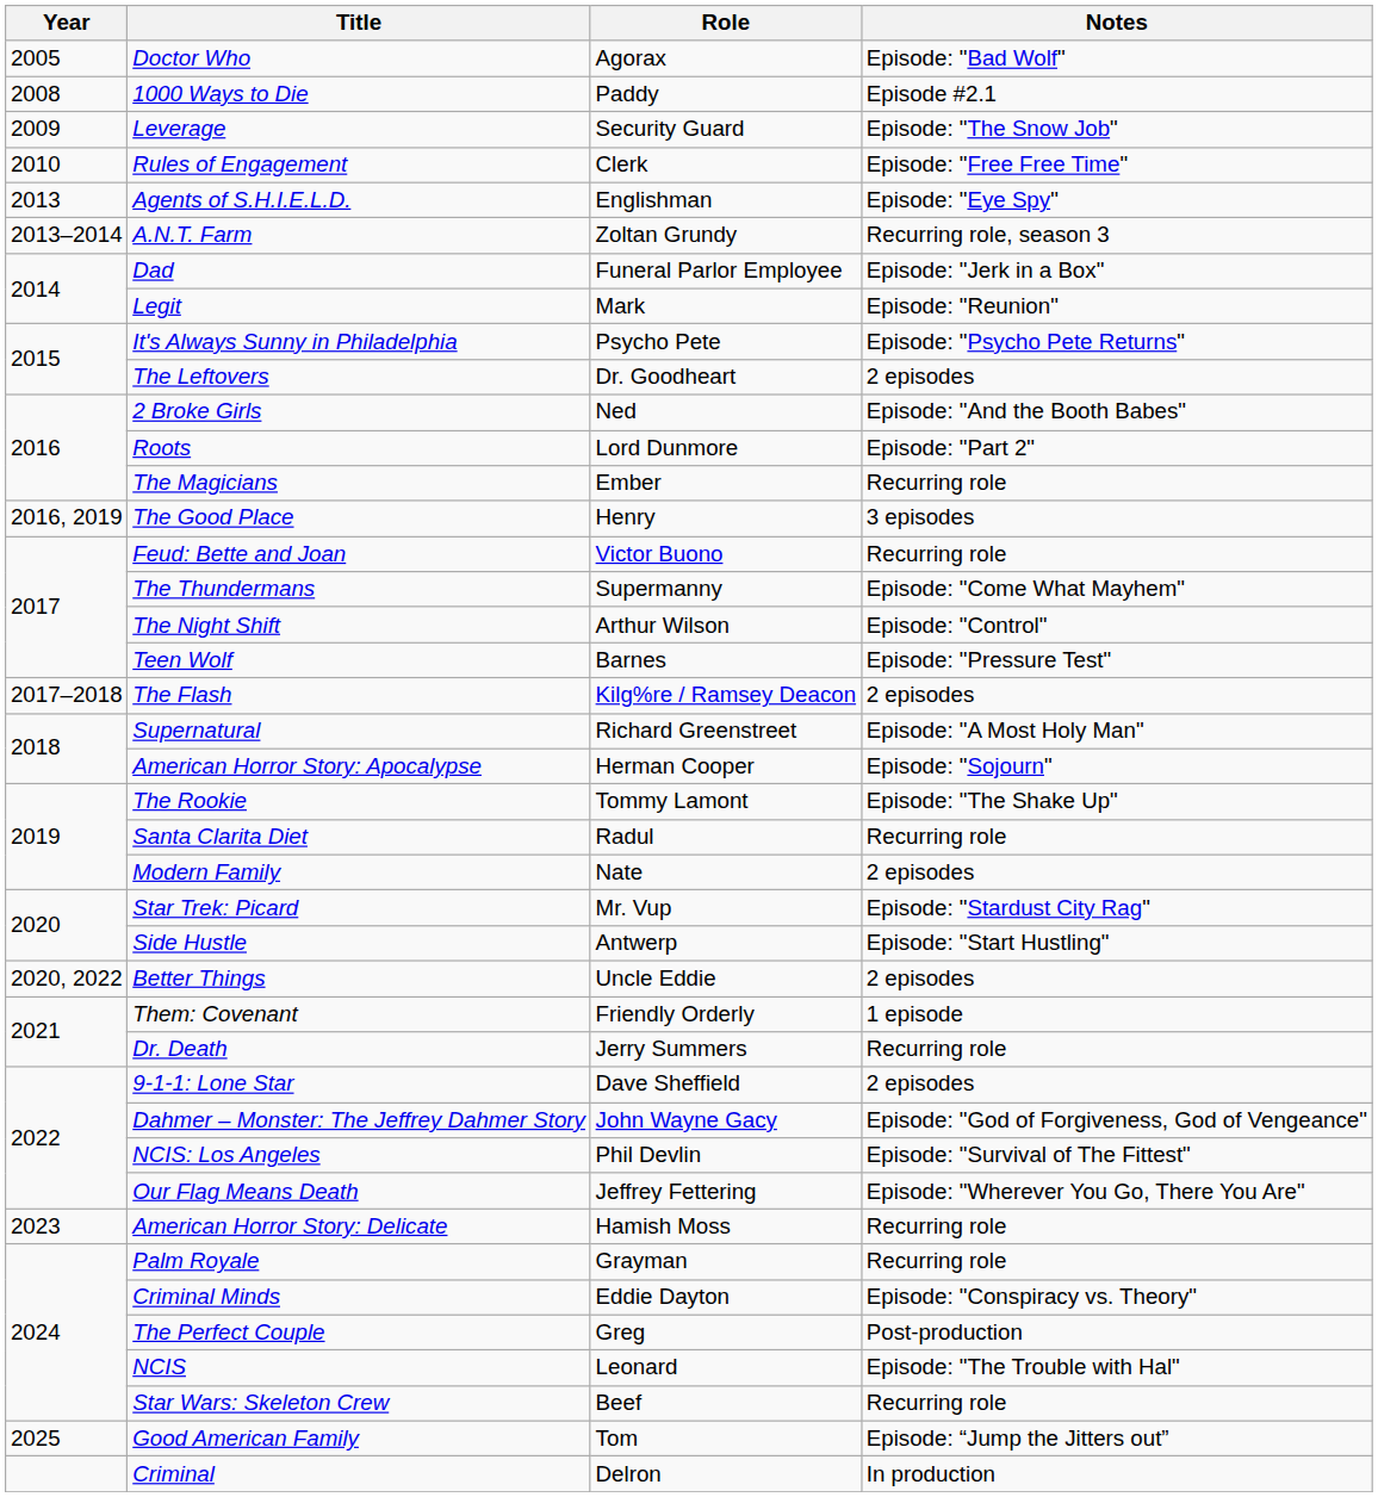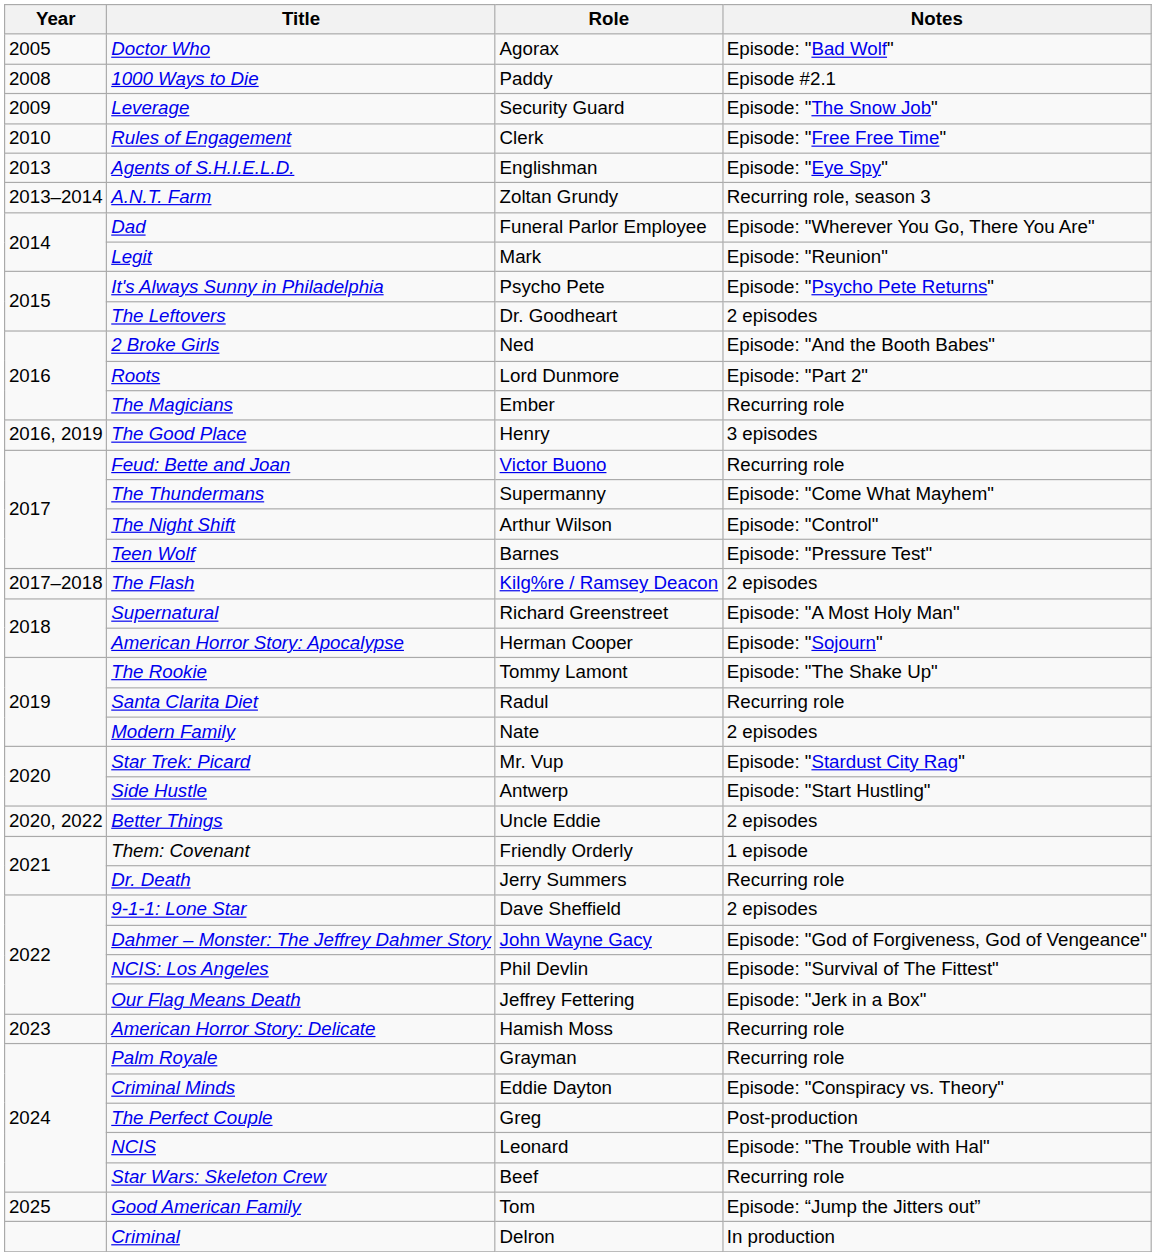Dad | Notes: Episode: "Jerk in a Box" -> Episode: "Wherever You Go, There You Are"
Our Flag Means Death | Notes: Episode: "Wherever You Go, There You Are" -> Episode: "Jerk in a Box"
